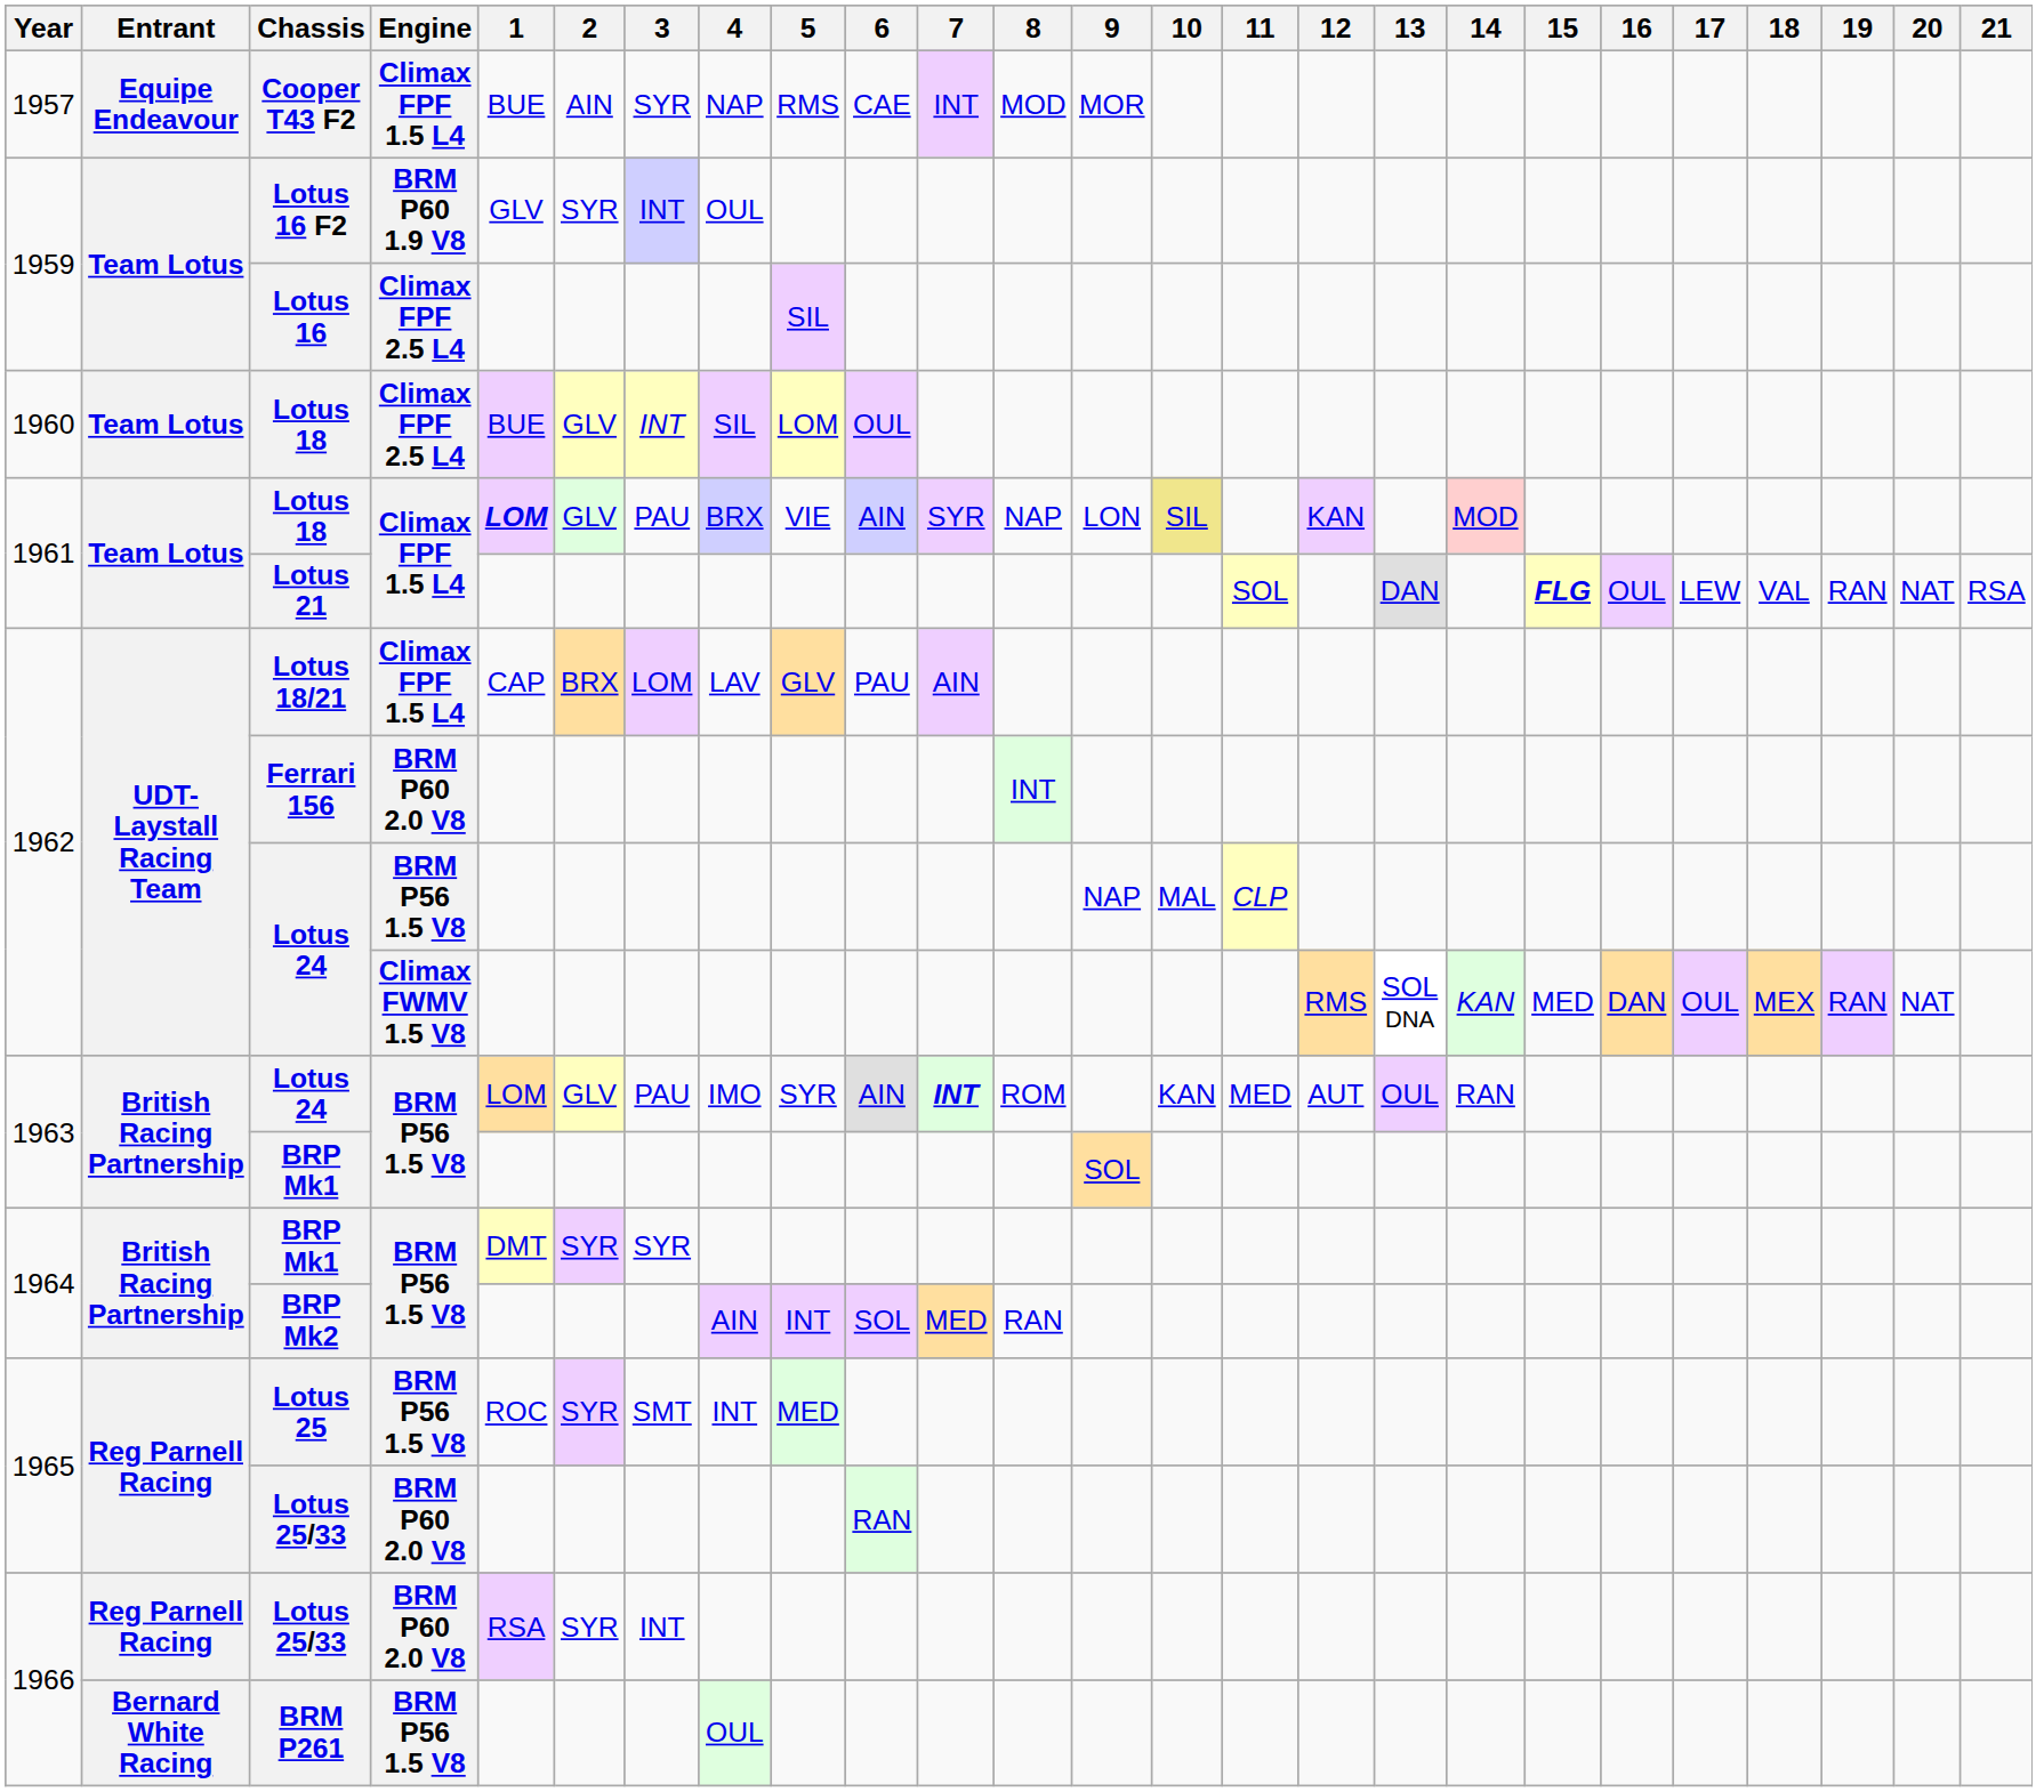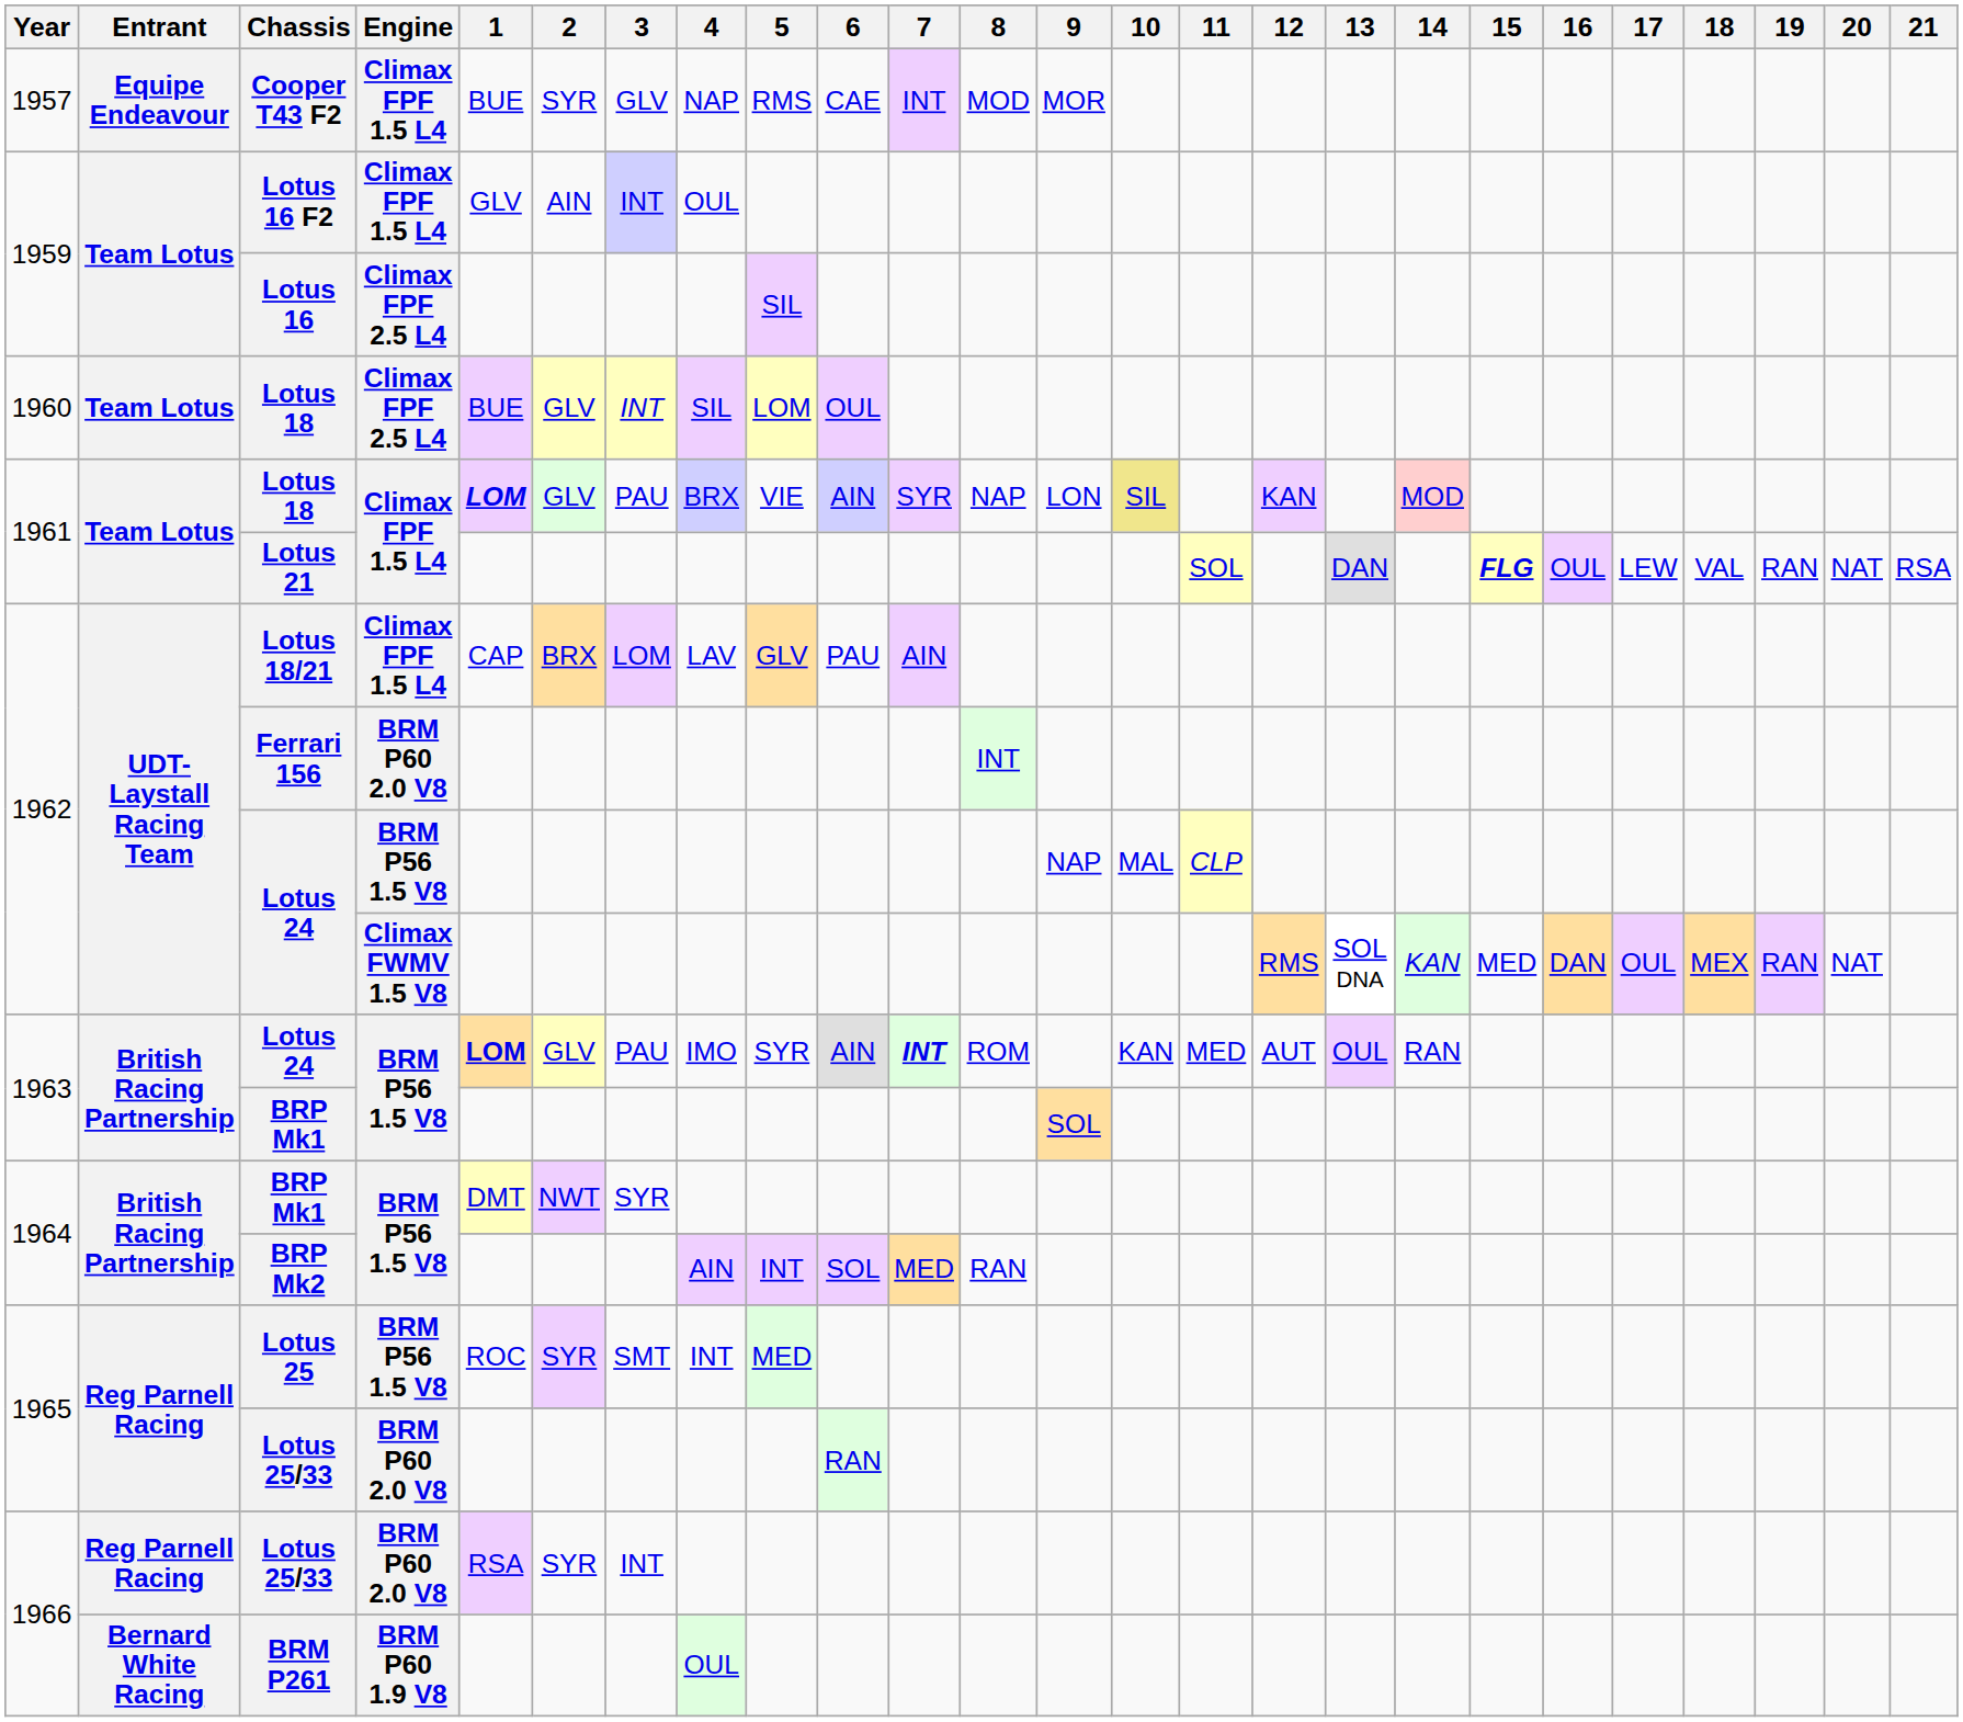Cooper T43 F2 | 2: AIN -> SYR
Cooper T43 F2 | 3: SYR -> GLV
Lotus 16 F2 | Engine: BRM P60 1.9 V8 -> Climax FPF 1.5 L4
Lotus 16 F2 | 2: SYR -> AIN
1963 / Lotus 24 | 1: normal -> bold
1964 / BRP Mk1 | 2: SYR -> NWT
BRM P261 | Engine: BRM P56 1.5 V8 -> BRM P60 1.9 V8
